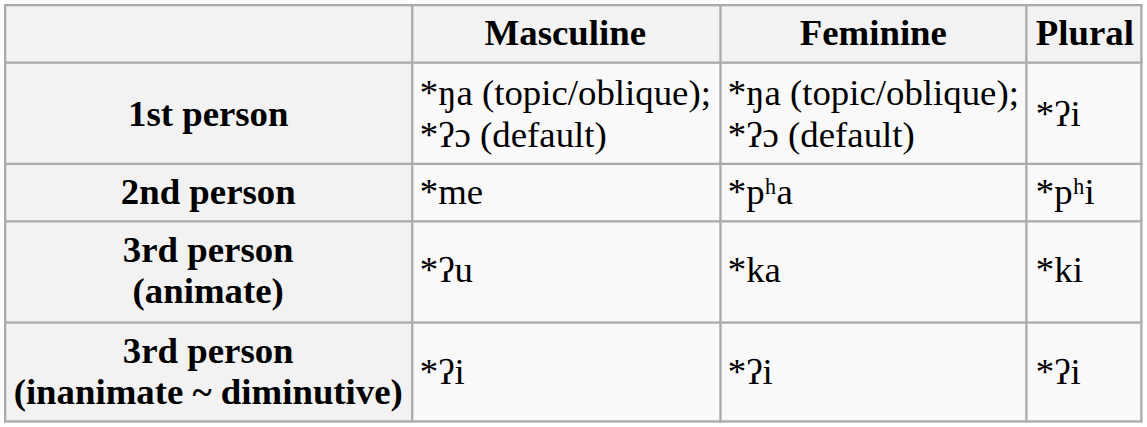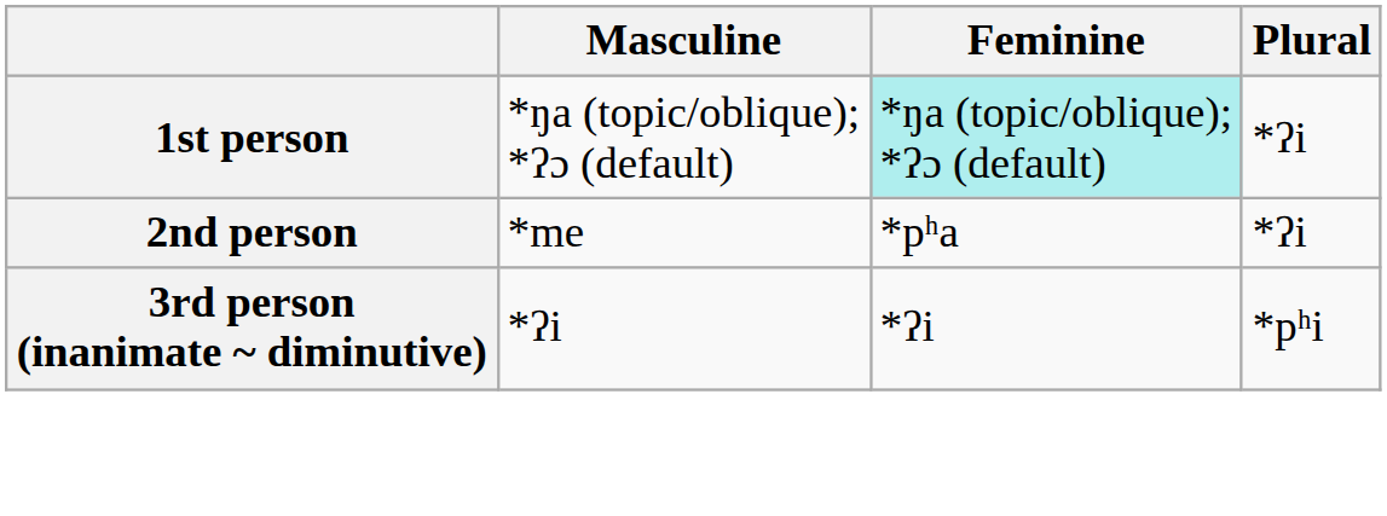1st person | Feminine: no background -> paleturquoise background
2nd person | Plural: *pʰi -> *ʔi
- row: 3rd person (animate) | *ʔu | *ka | *ki
3rd person (inanimate ~ diminutive) | Plural: *ʔi -> *pʰi
